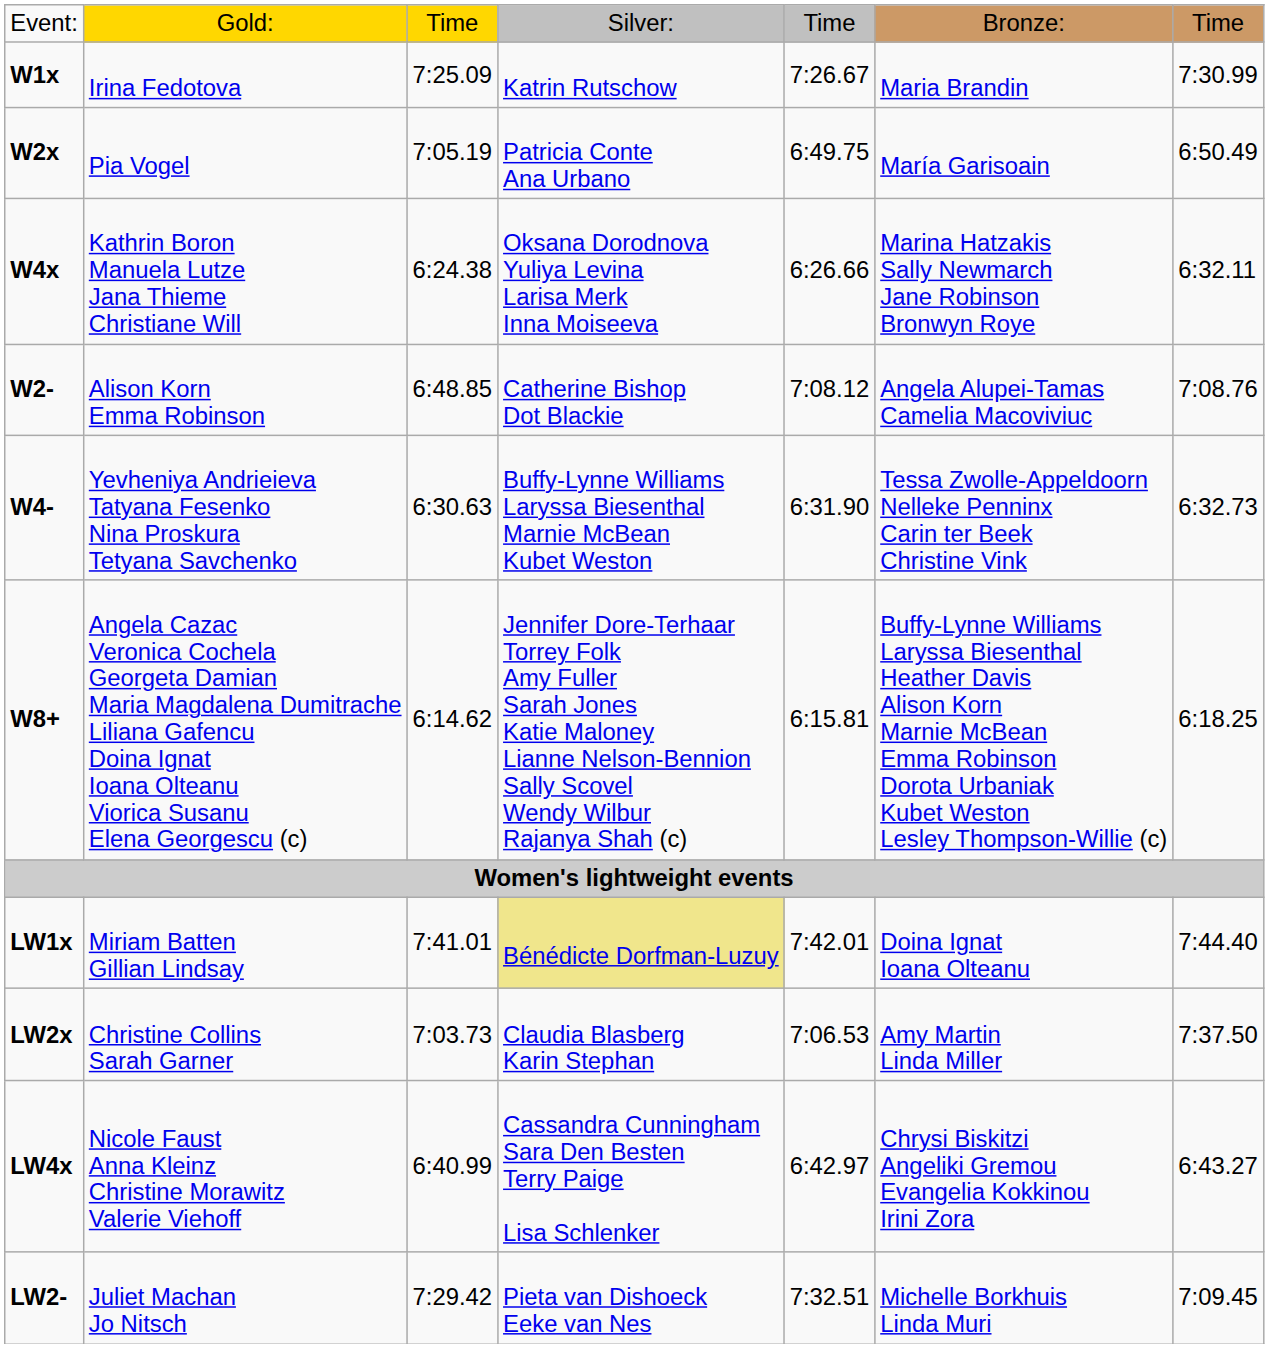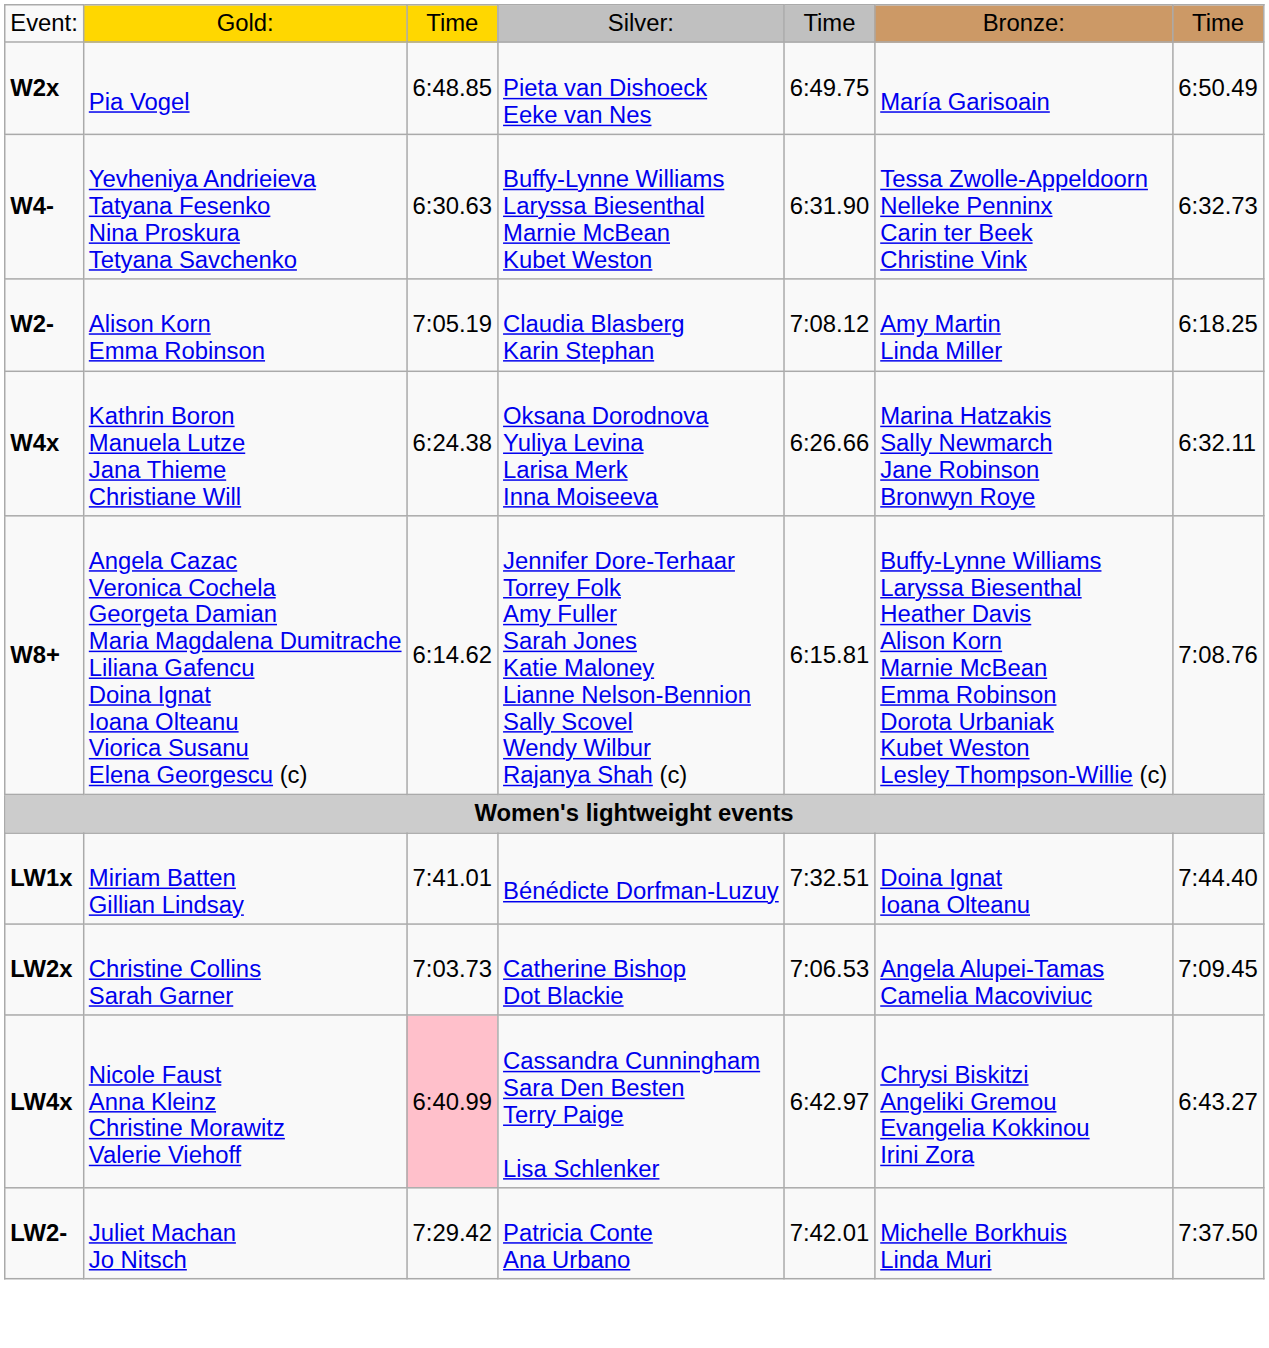- row: W1x | Irina Fedotova | 7:25.09 | Katrin Rutschow | 7:26.67 | Maria Brandin | 7:30.99
W2x | column 3: 7:05.19 -> 6:48.85
W2x | column 4: Patricia Conte Ana Urbano -> Pieta van Dishoeck Eeke van Nes
rows swapped: W4x <-> W4-
W2- | column 3: 6:48.85 -> 7:05.19
W2- | column 4: Catherine Bishop Dot Blackie -> Claudia Blasberg Karin Stephan
W2- | column 6: Angela Alupei-Tamas Camelia Macoviviuc -> Amy Martin Linda Miller
W2- | column 7: 7:08.76 -> 6:18.25
W8+ | column 7: 6:18.25 -> 7:08.76
LW1x | column 4: khaki background -> no background
LW1x | column 5: 7:42.01 -> 7:32.51
LW2x | column 4: Claudia Blasberg Karin Stephan -> Catherine Bishop Dot Blackie
LW2x | column 6: Amy Martin Linda Miller -> Angela Alupei-Tamas Camelia Macoviviuc
LW2x | column 7: 7:37.50 -> 7:09.45
LW4x | column 3: no background -> pink background
LW2- | column 4: Pieta van Dishoeck Eeke van Nes -> Patricia Conte Ana Urbano
LW2- | column 5: 7:32.51 -> 7:42.01
LW2- | column 7: 7:09.45 -> 7:37.50
